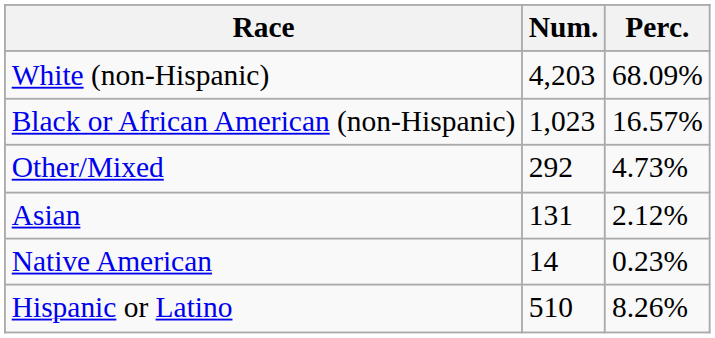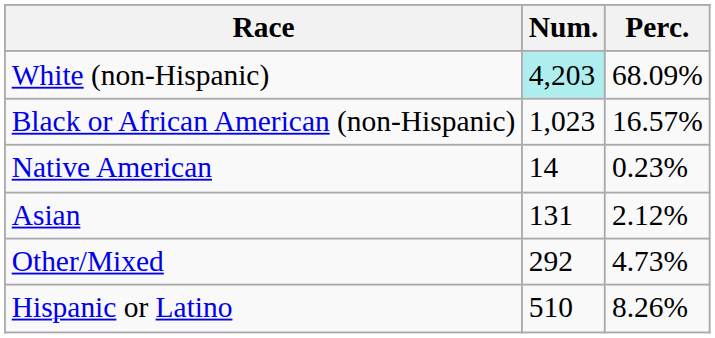White (non-Hispanic) | Num.: no background -> paleturquoise background
rows swapped: Native American <-> Other/Mixed
